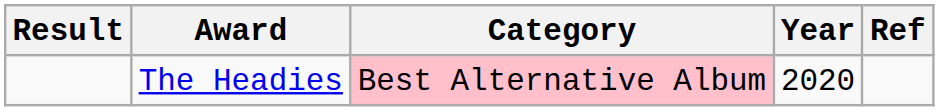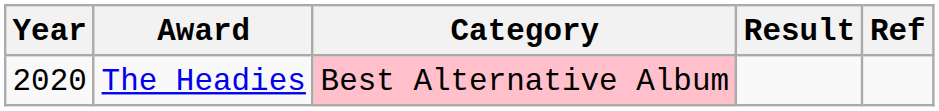columns swapped: Year <-> Result
